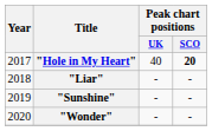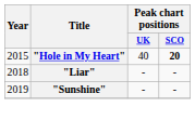"Hole in My Heart" | Year: 2017 -> 2015
- row: 2020 | "Wonder" | - | -
